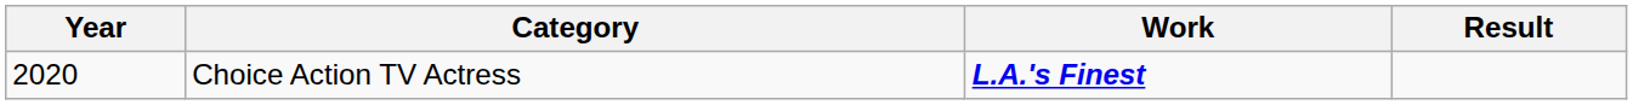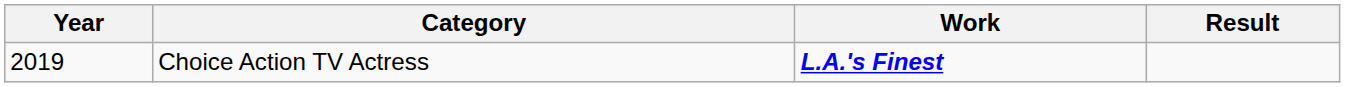Choice Action TV Actress | Year: 2020 -> 2019
